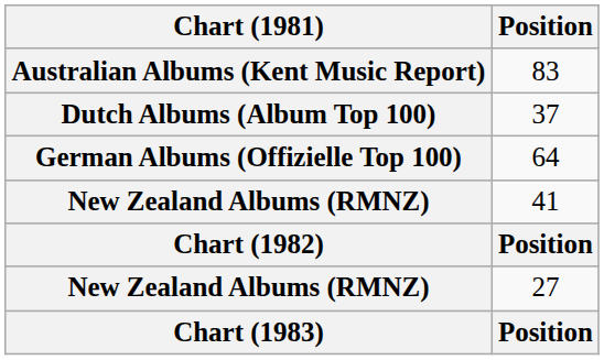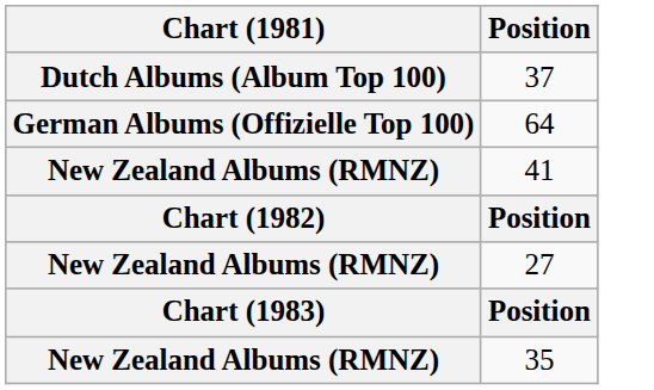- row: Australian Albums (Kent Music Report) | 83
+ row: New Zealand Albums (RMNZ) | 35
